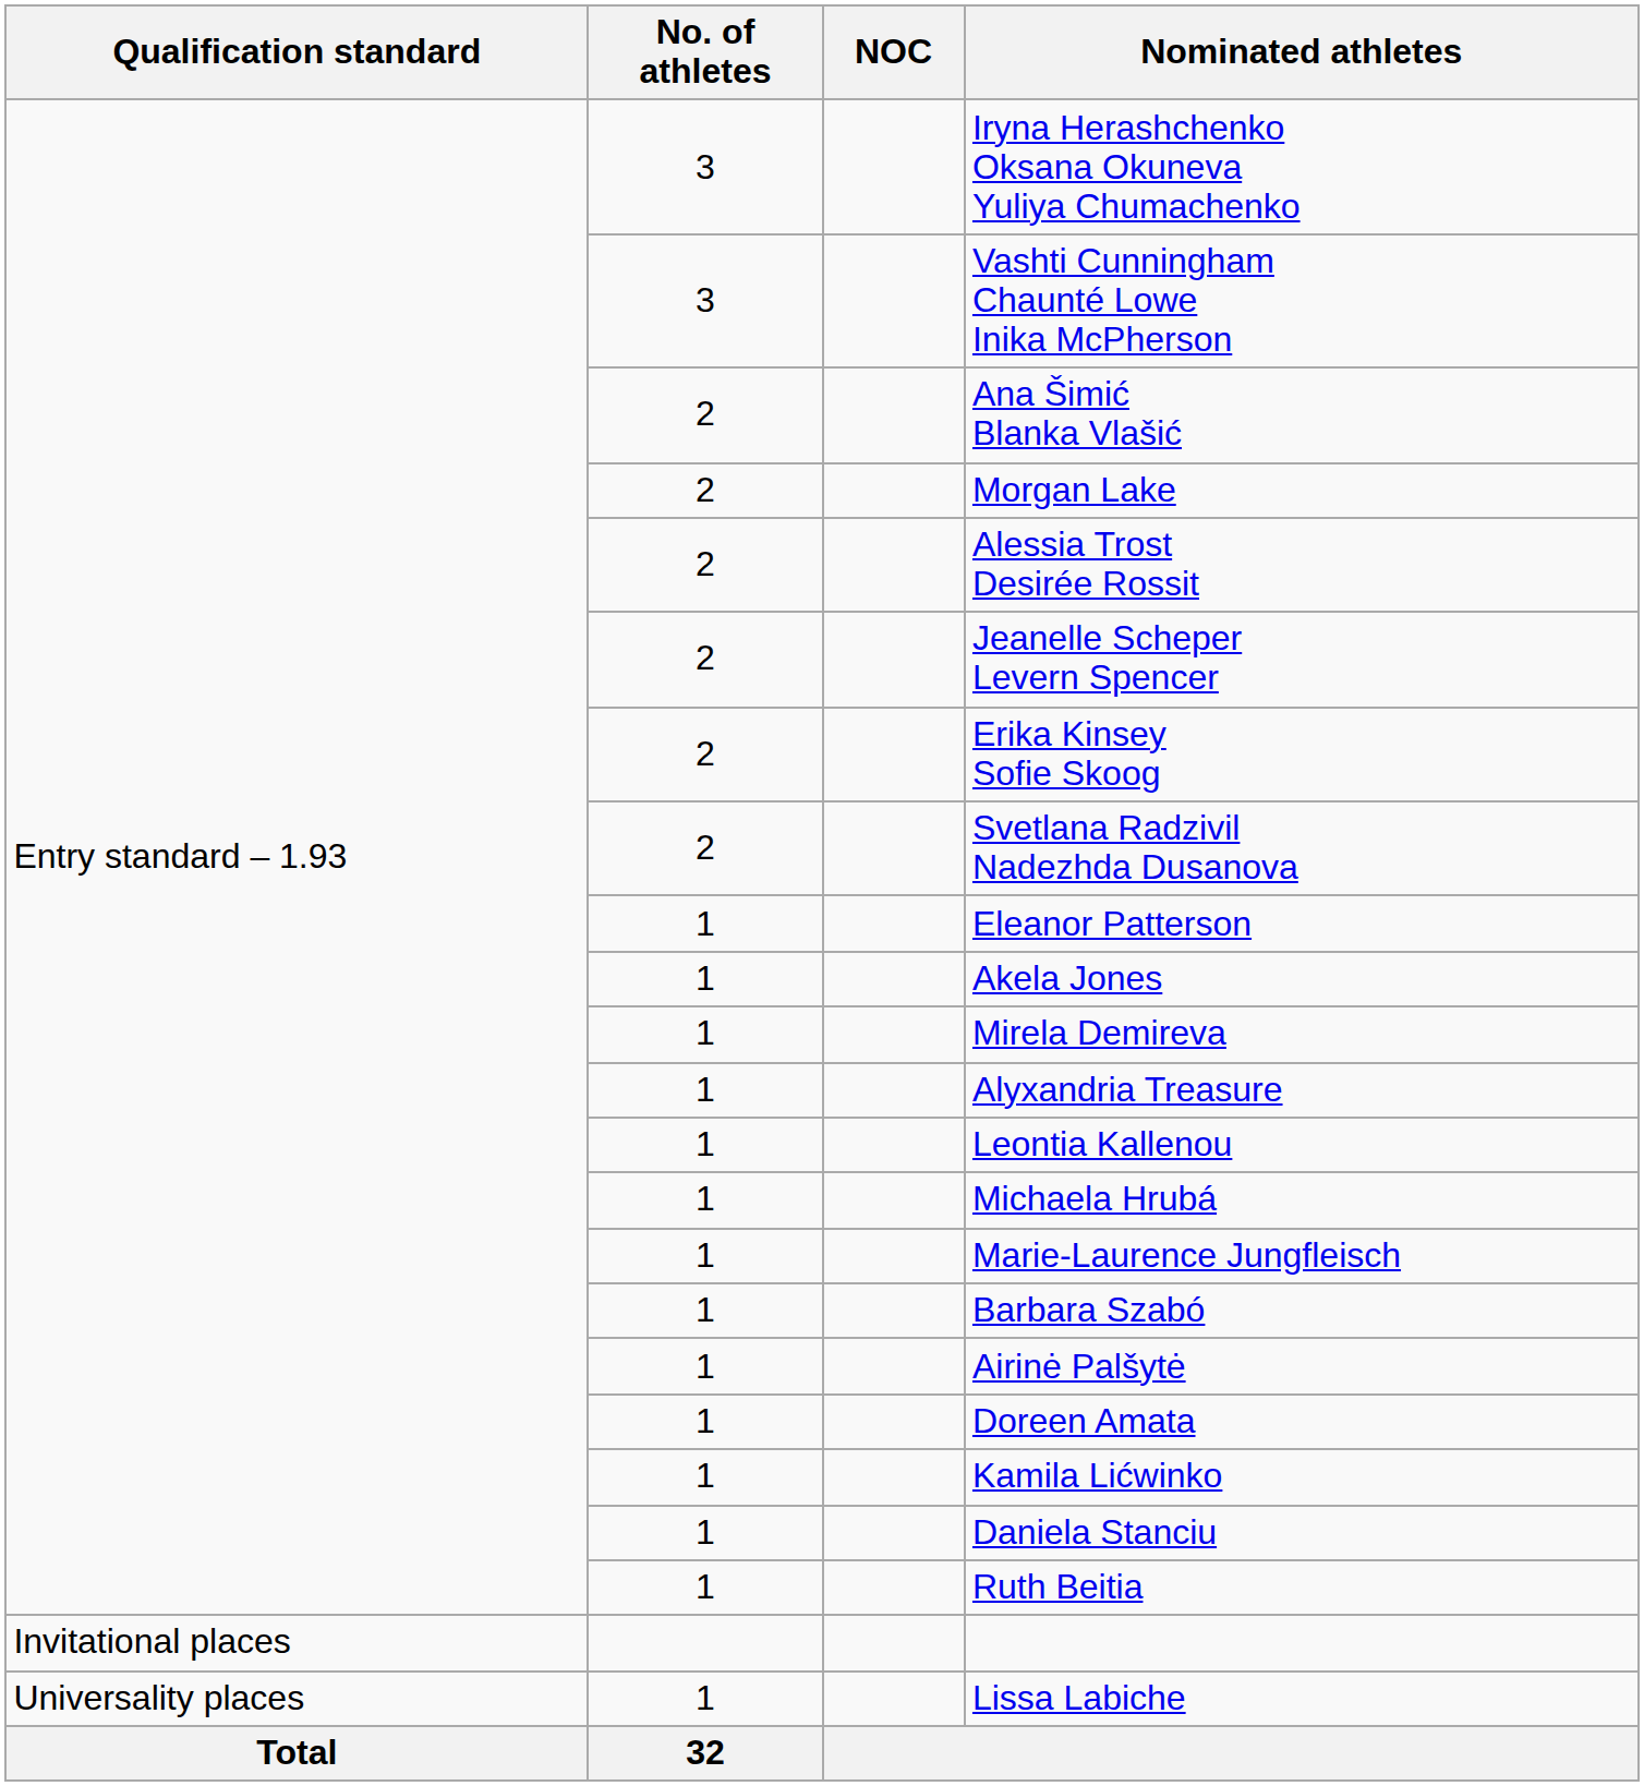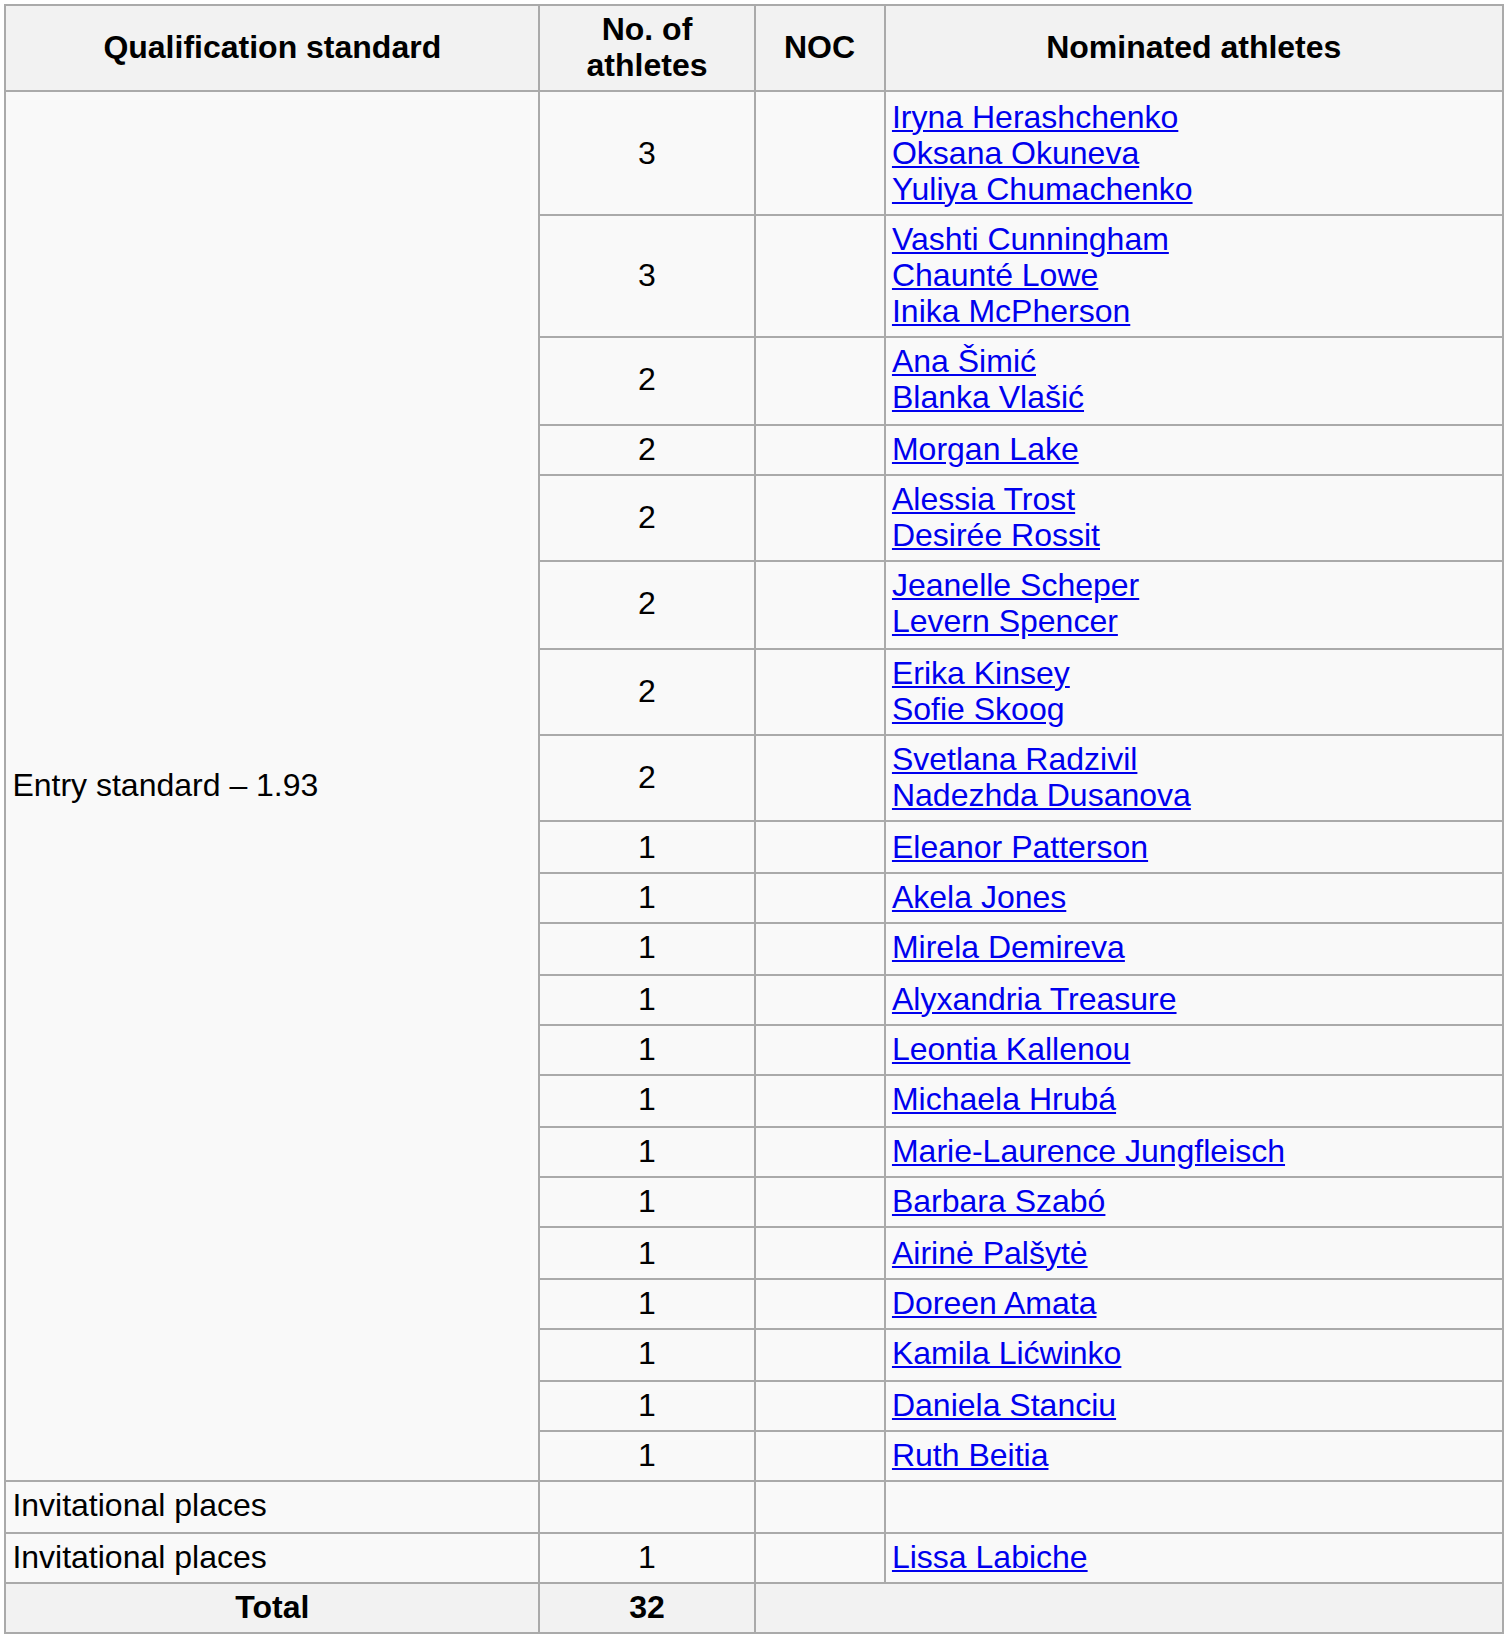Lissa Labiche | Qualification standard: Universality places -> Invitational places
